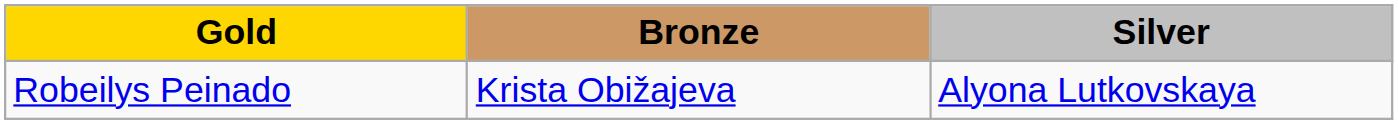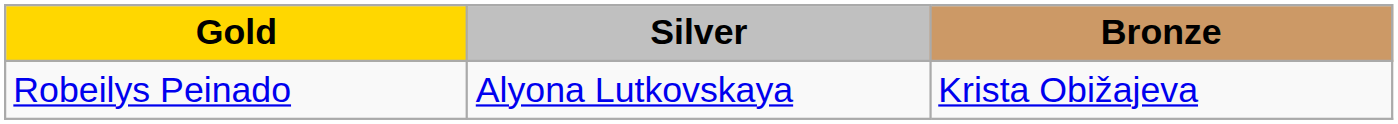columns swapped: Silver <-> Bronze
